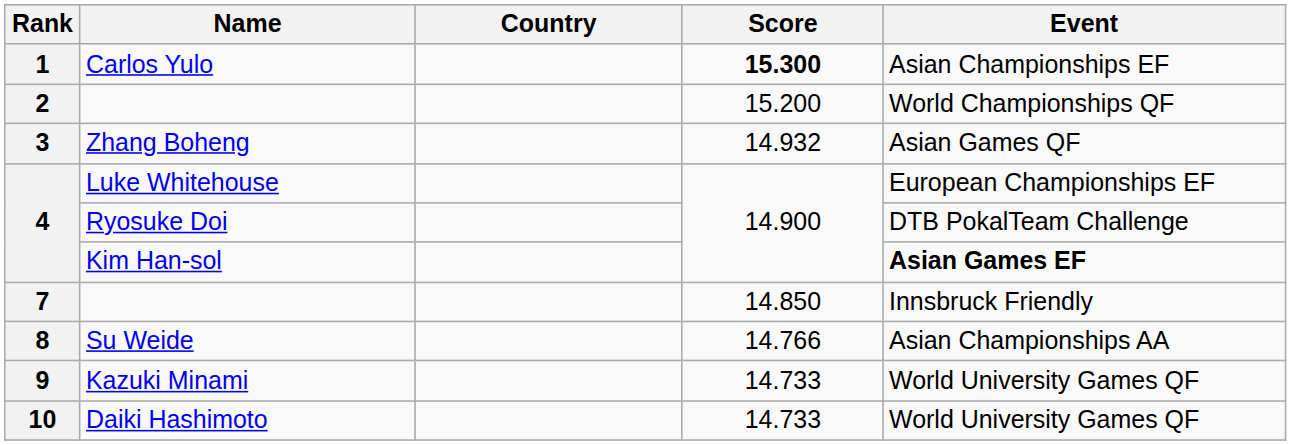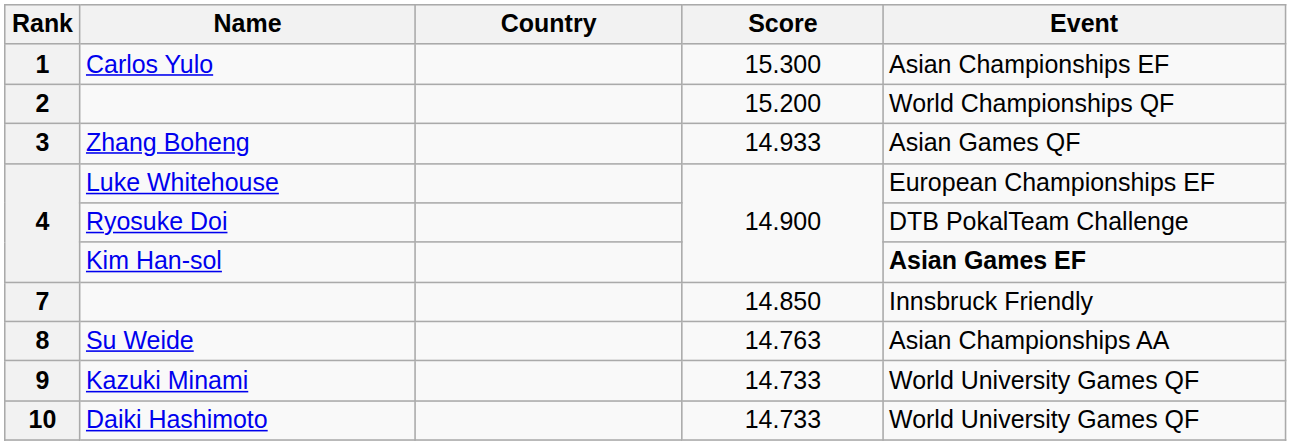Carlos Yulo | Score: bold -> normal
Zhang Boheng | Score: 14.932 -> 14.933
Su Weide | Score: 14.766 -> 14.763
